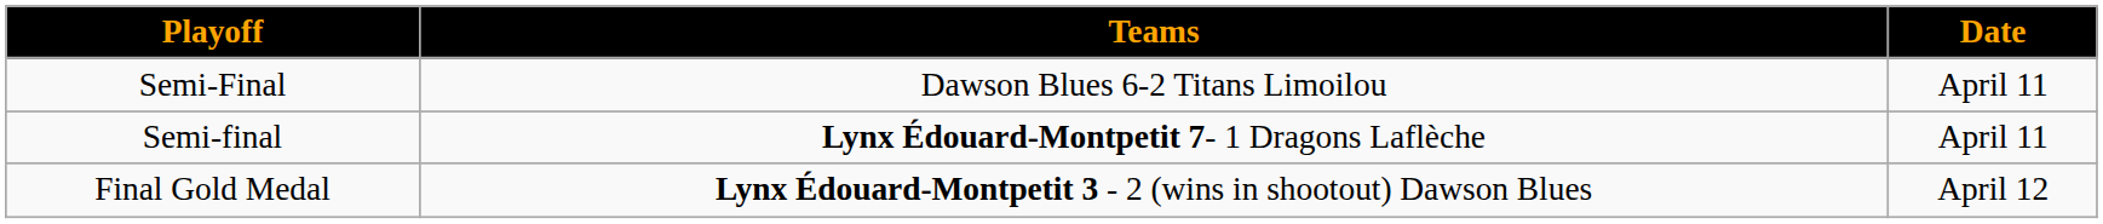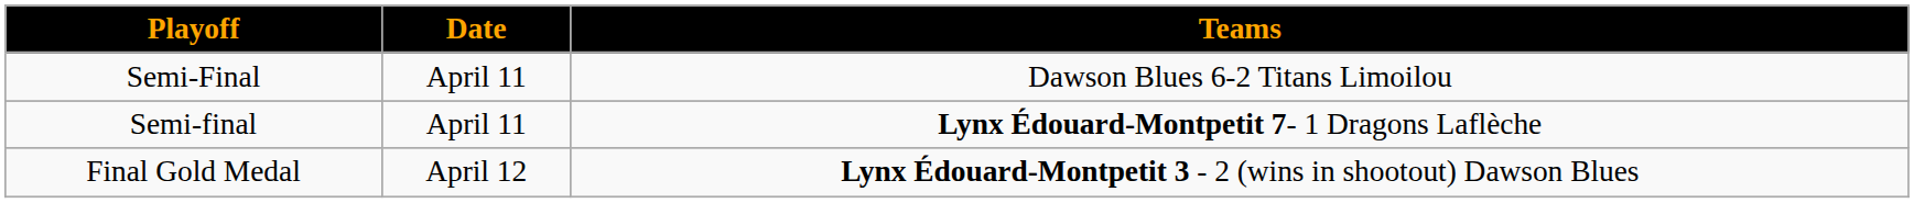columns swapped: Date <-> Teams
